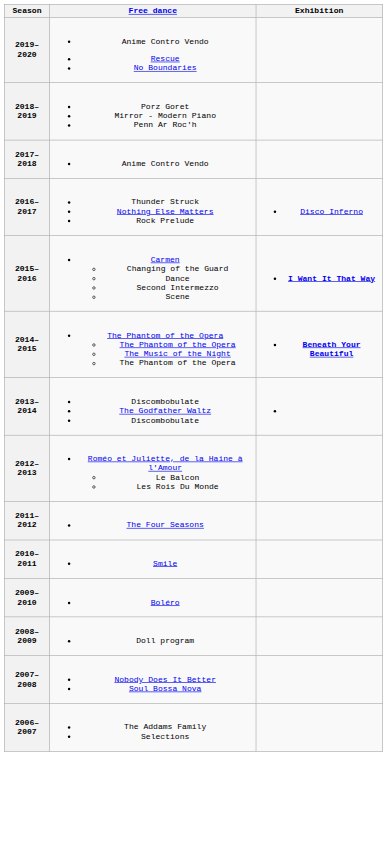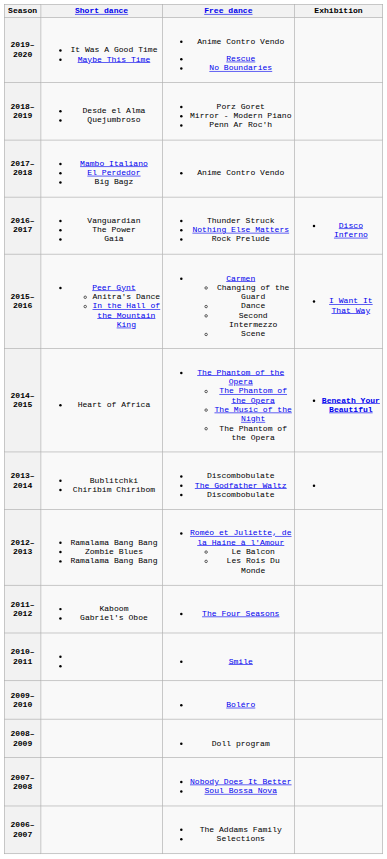+ column: Short dance | It Was A Good Time Maybe This Time | Desde el Alma Quejumbroso | Mambo Italiano El Perdedor Big Bagz | Vanguardian The Power Gaia | Peer Gynt Anitra's Dance In the Hall of the Mountain King | Heart of Africa | Bublitchki Chiribim Chiribom | Ramalama Bang Bang Zombie Blues Ramalama Bang Bang | Kaboom Gabriel's Oboe
2015–2016 | Exhibition: bold -> normal
